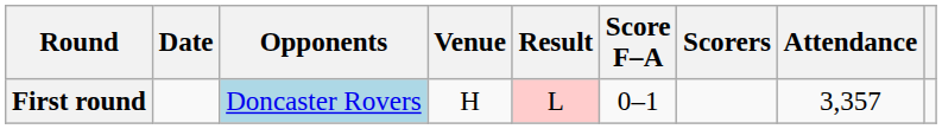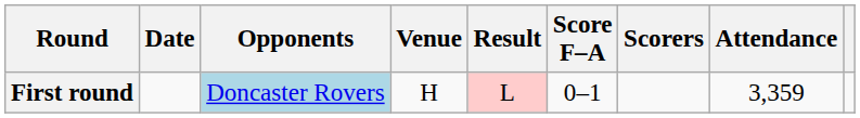First round | Attendance: 3,357 -> 3,359
